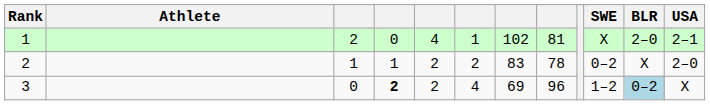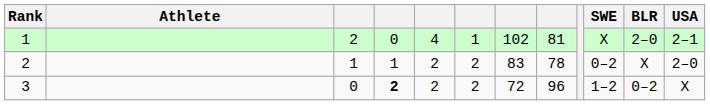3 | column 6: 4 -> 2
3 | column 7: 69 -> 72
3 | BLR: lightblue background -> no background
